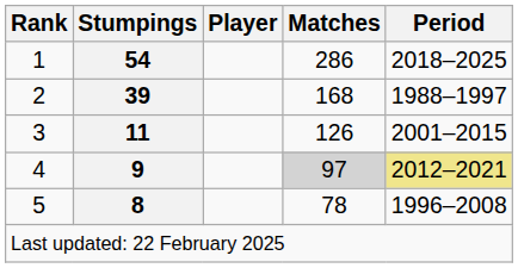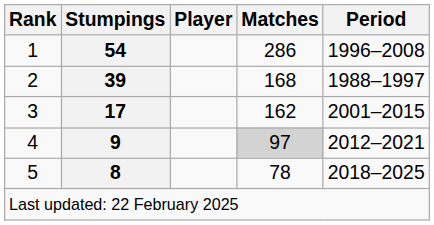1 | Period: 2018–2025 -> 1996–2008
3 | Stumpings: 11 -> 17
3 | Matches: 126 -> 162
4 | Period: khaki background -> no background
5 | Period: 1996–2008 -> 2018–2025
